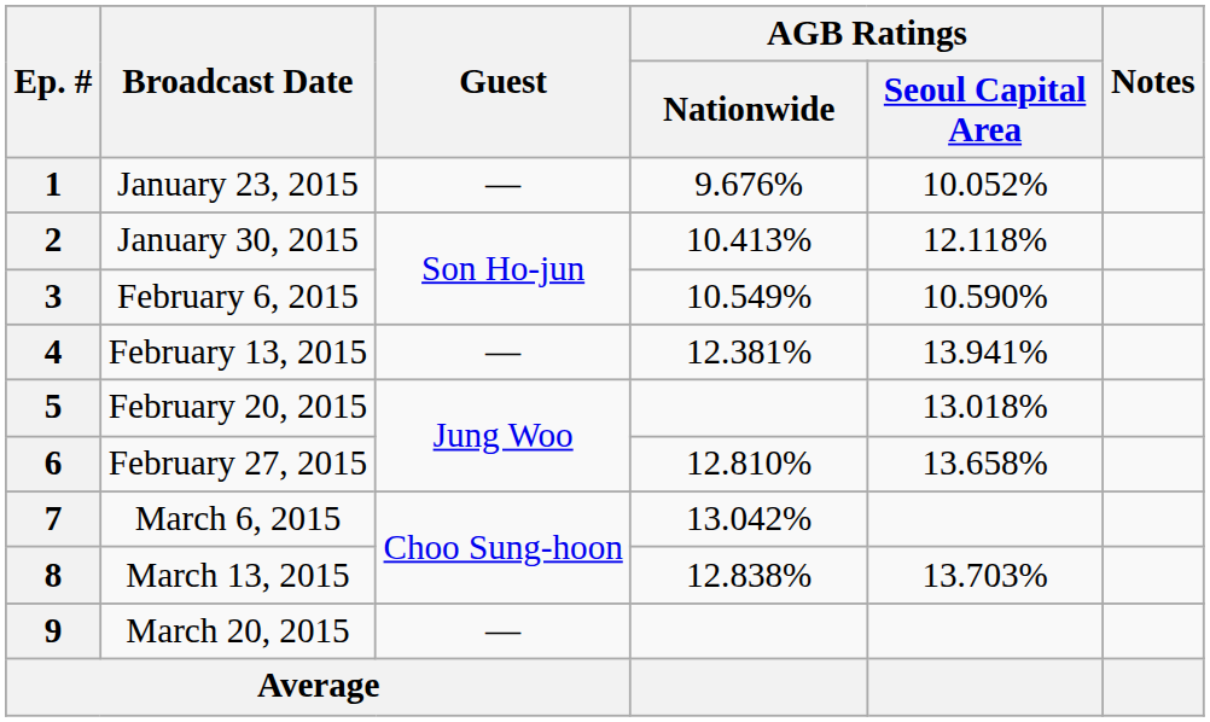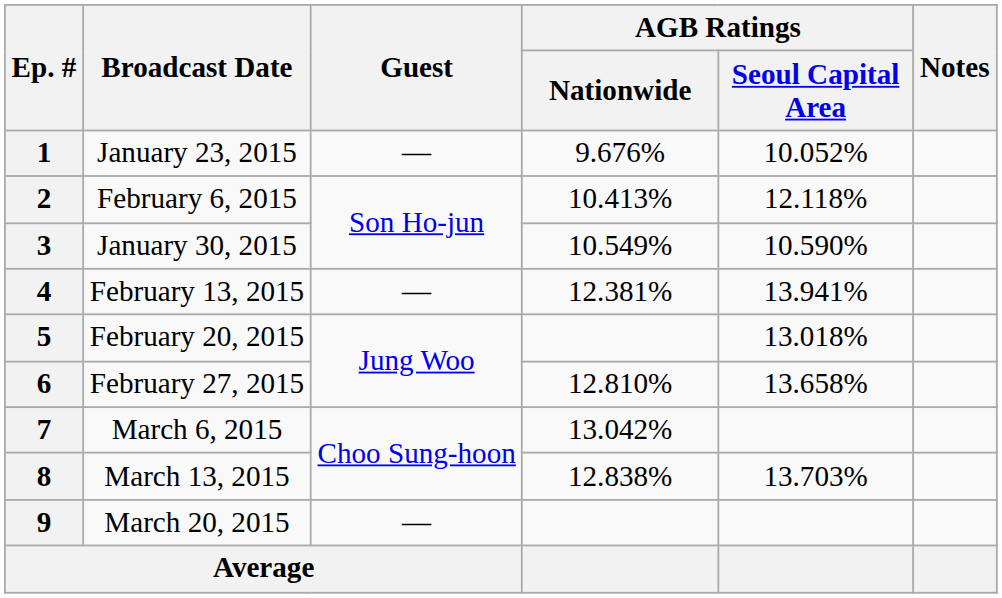2 | Broadcast Date: January 30, 2015 -> February 6, 2015
3 | Broadcast Date: February 6, 2015 -> January 30, 2015
